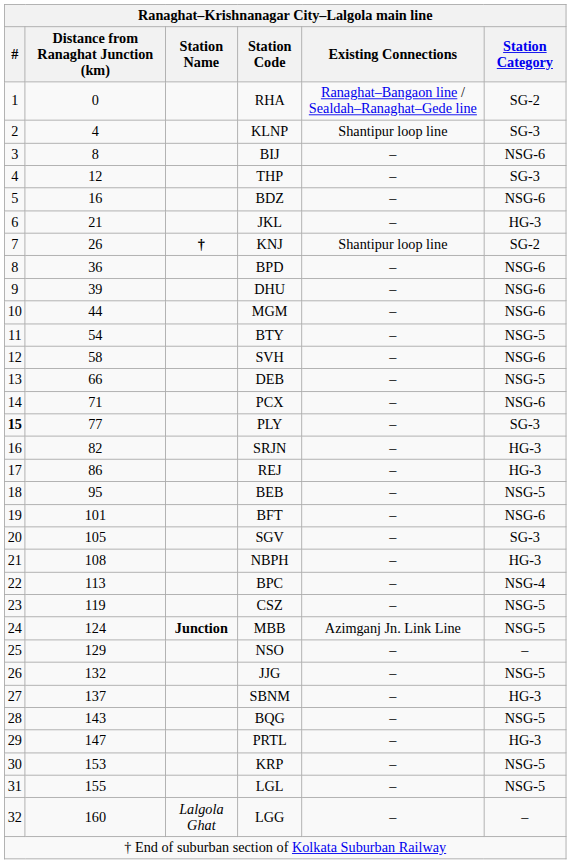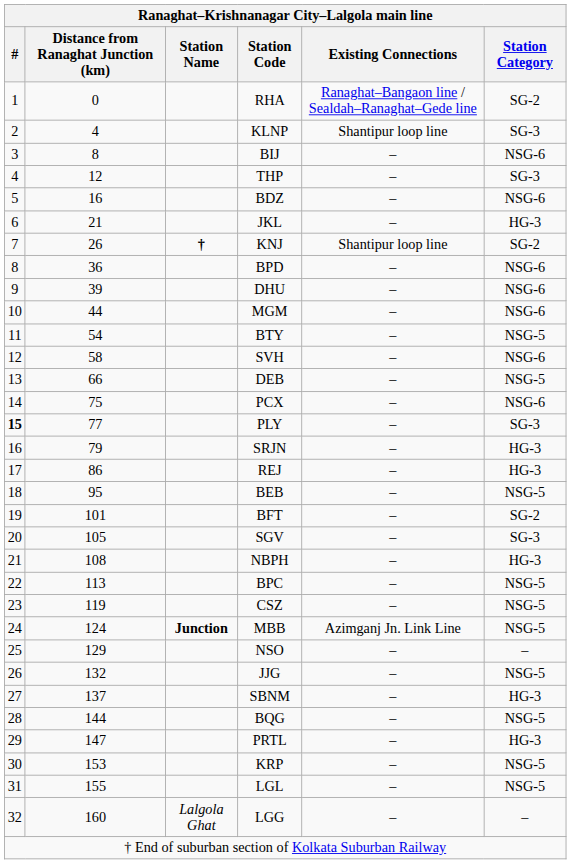PCX | Distance from Ranaghat Junction (km): 71 -> 75
SRJN | Distance from Ranaghat Junction (km): 82 -> 79
BFT | Station Category: NSG-6 -> SG-2
BPC | Station Category: NSG-4 -> NSG-5
BQG | Distance from Ranaghat Junction (km): 143 -> 144
